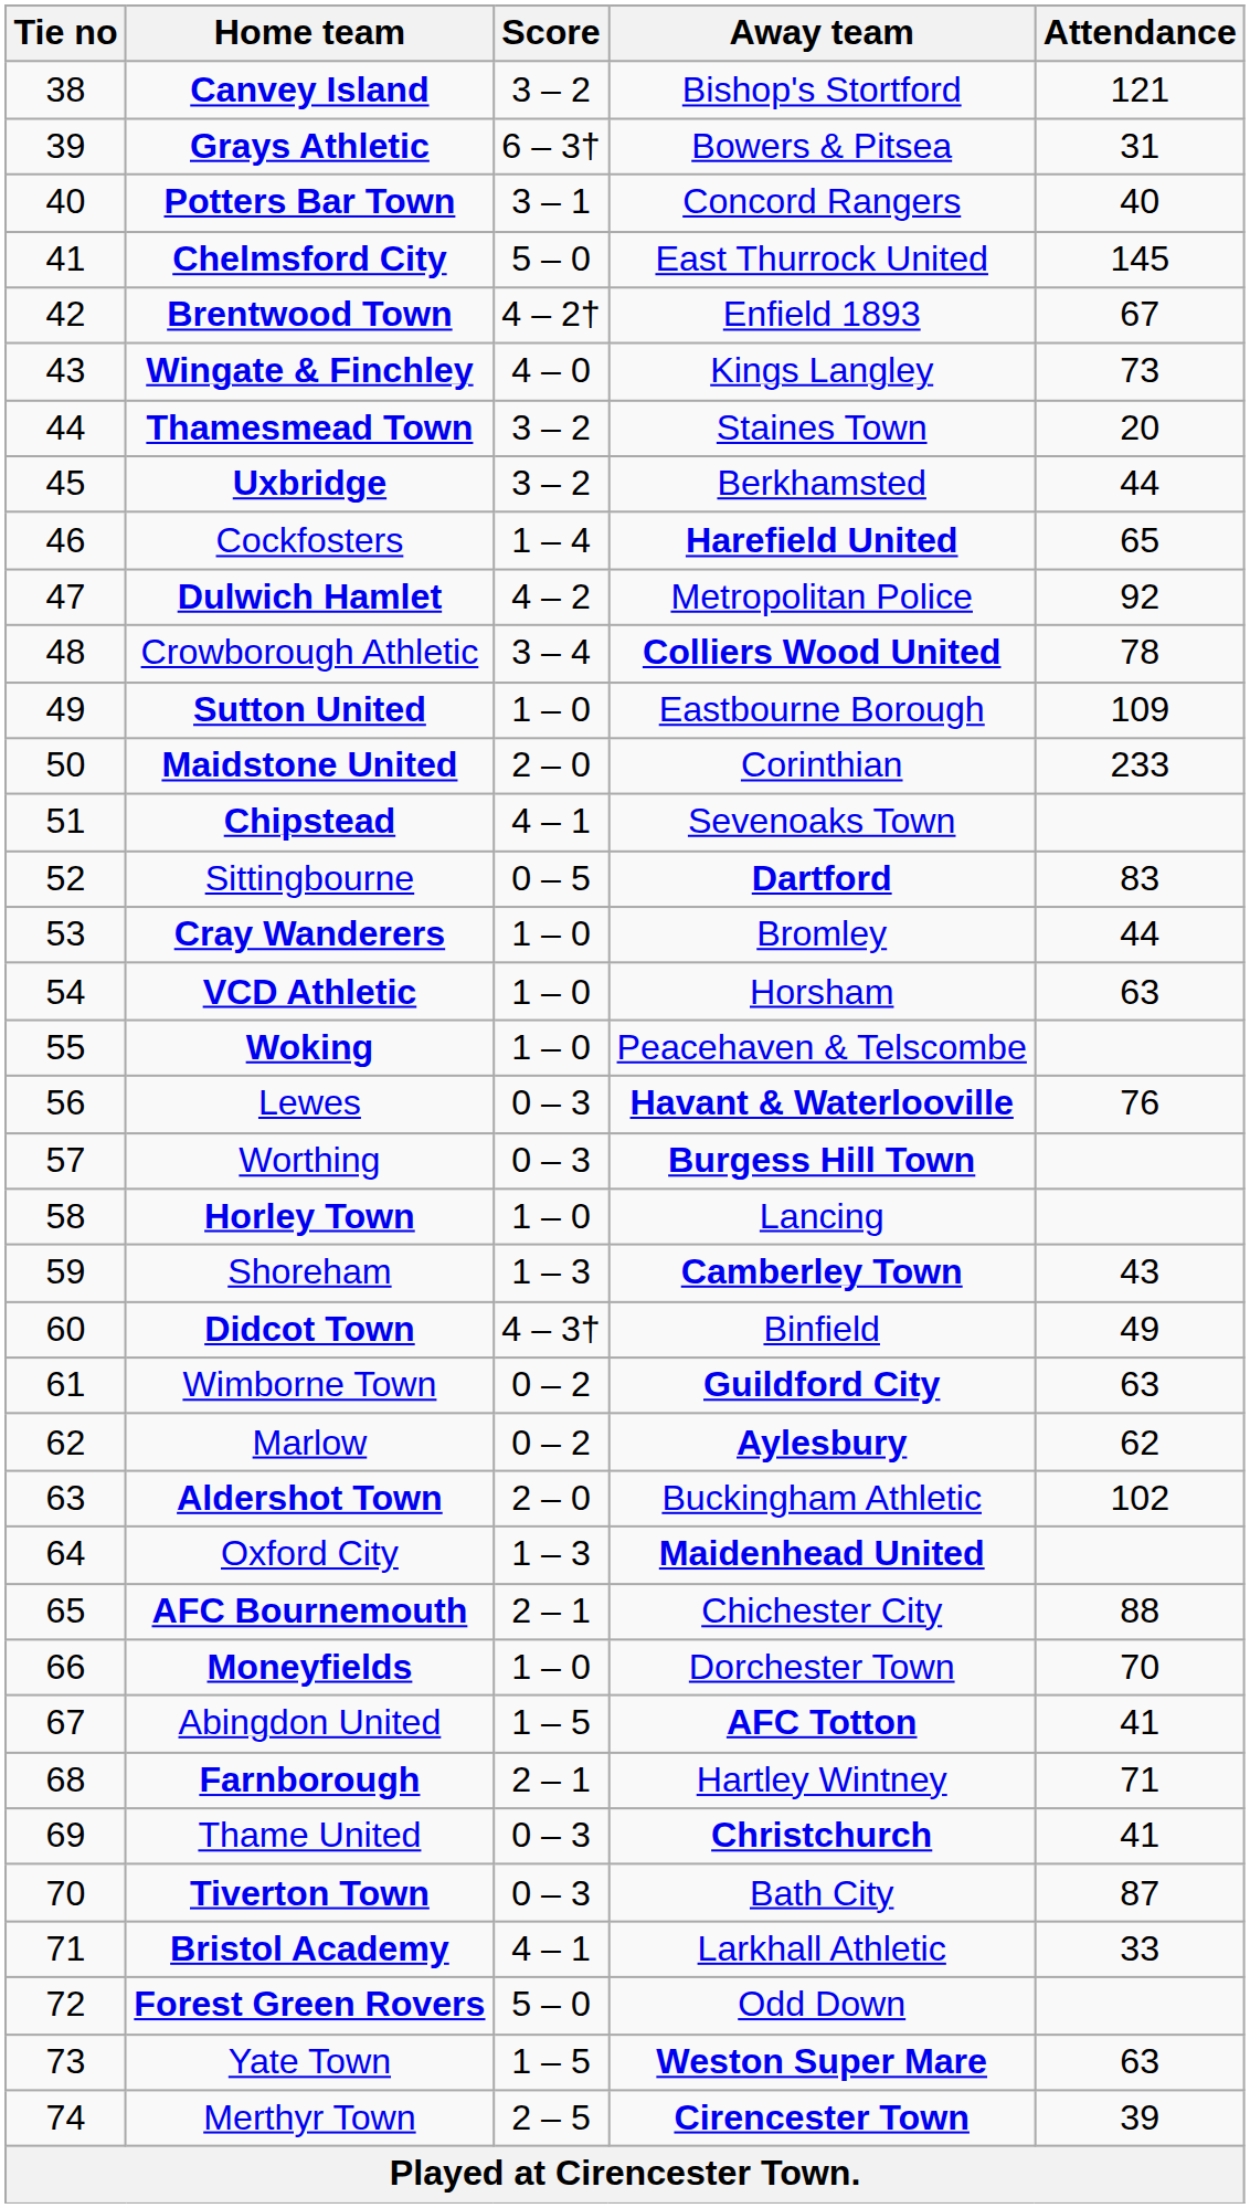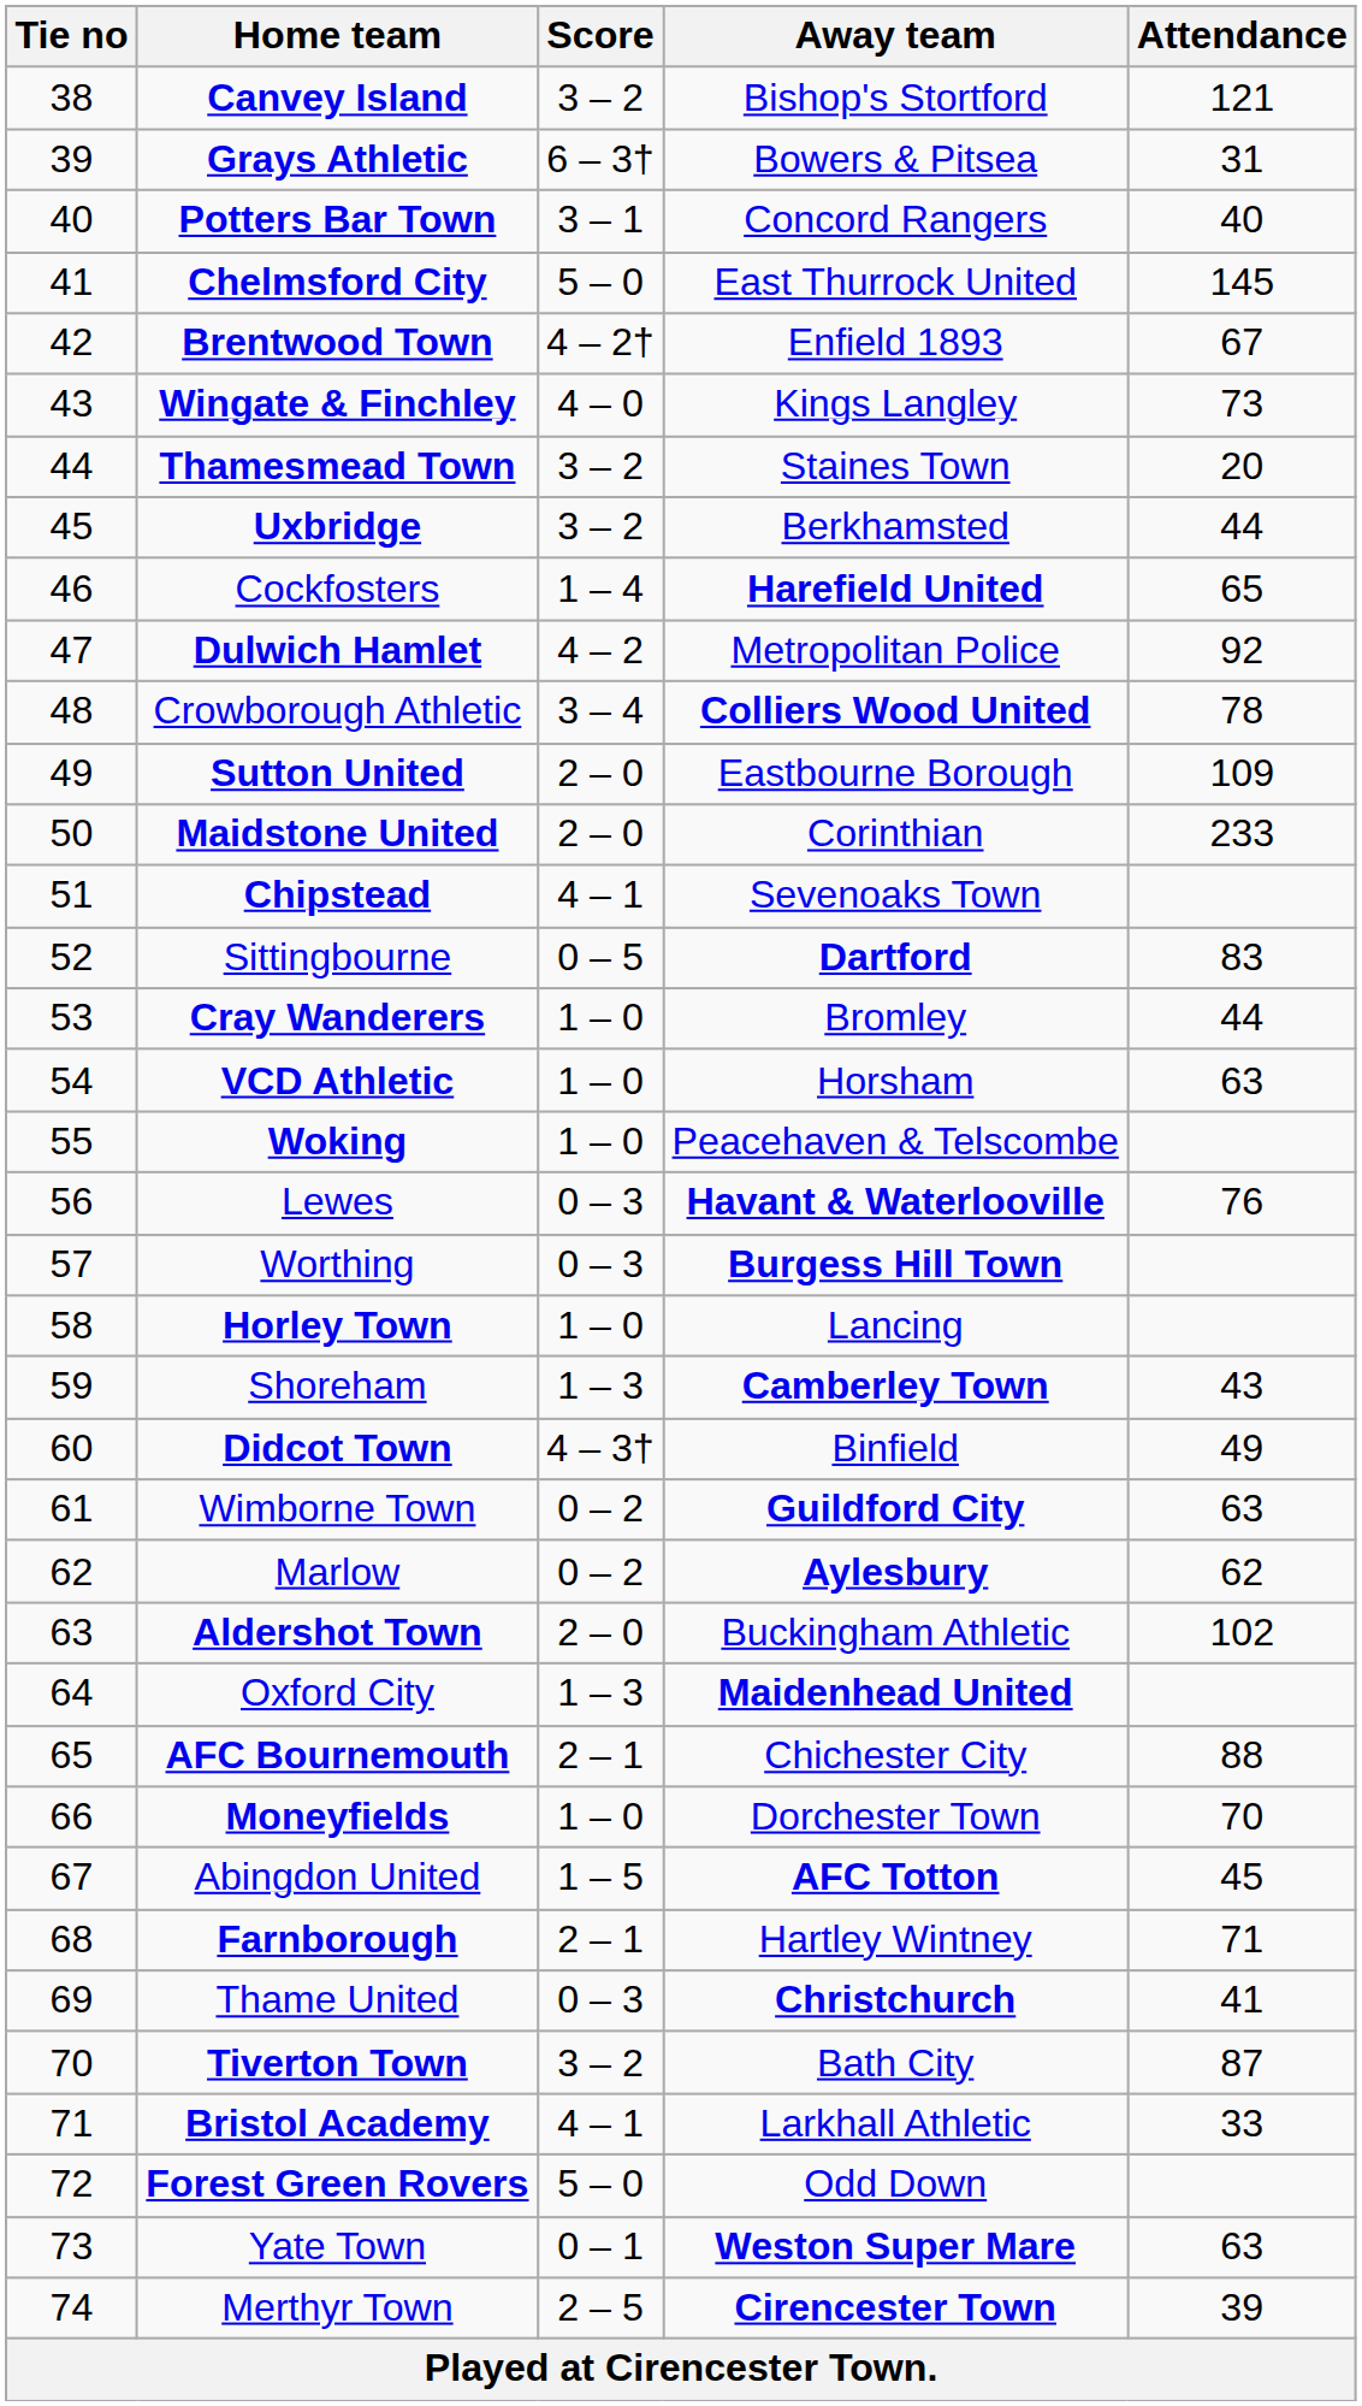Sutton United | Score: 1 – 0 -> 2 – 0
Abingdon United | Attendance: 41 -> 45
Tiverton Town | Score: 0 – 3 -> 3 – 2
Yate Town | Score: 1 – 5 -> 0 – 1
